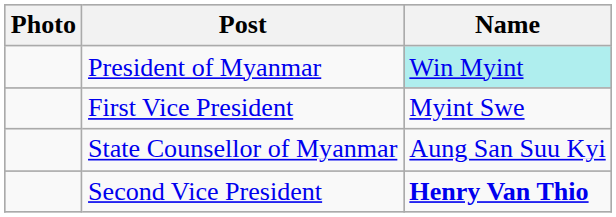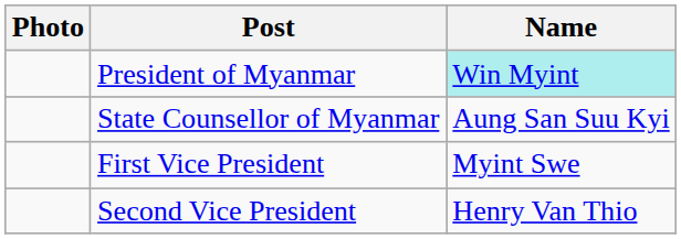rows swapped: State Counsellor of Myanmar <-> First Vice President
Second Vice President | Name: bold -> normal
